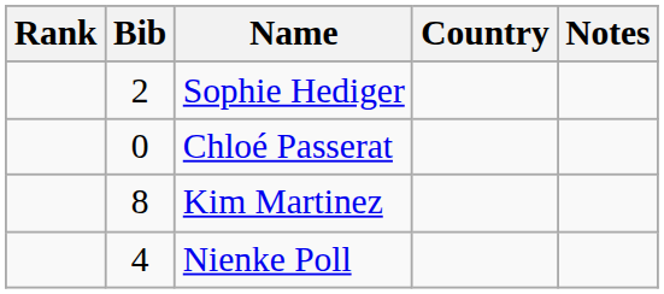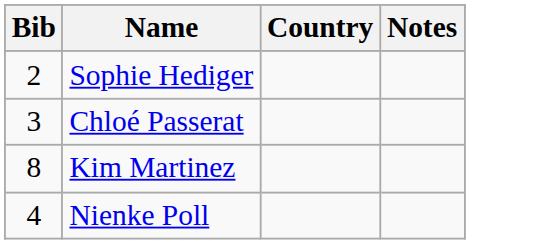- column: Rank
Chloé Passerat | Bib: 0 -> 3
